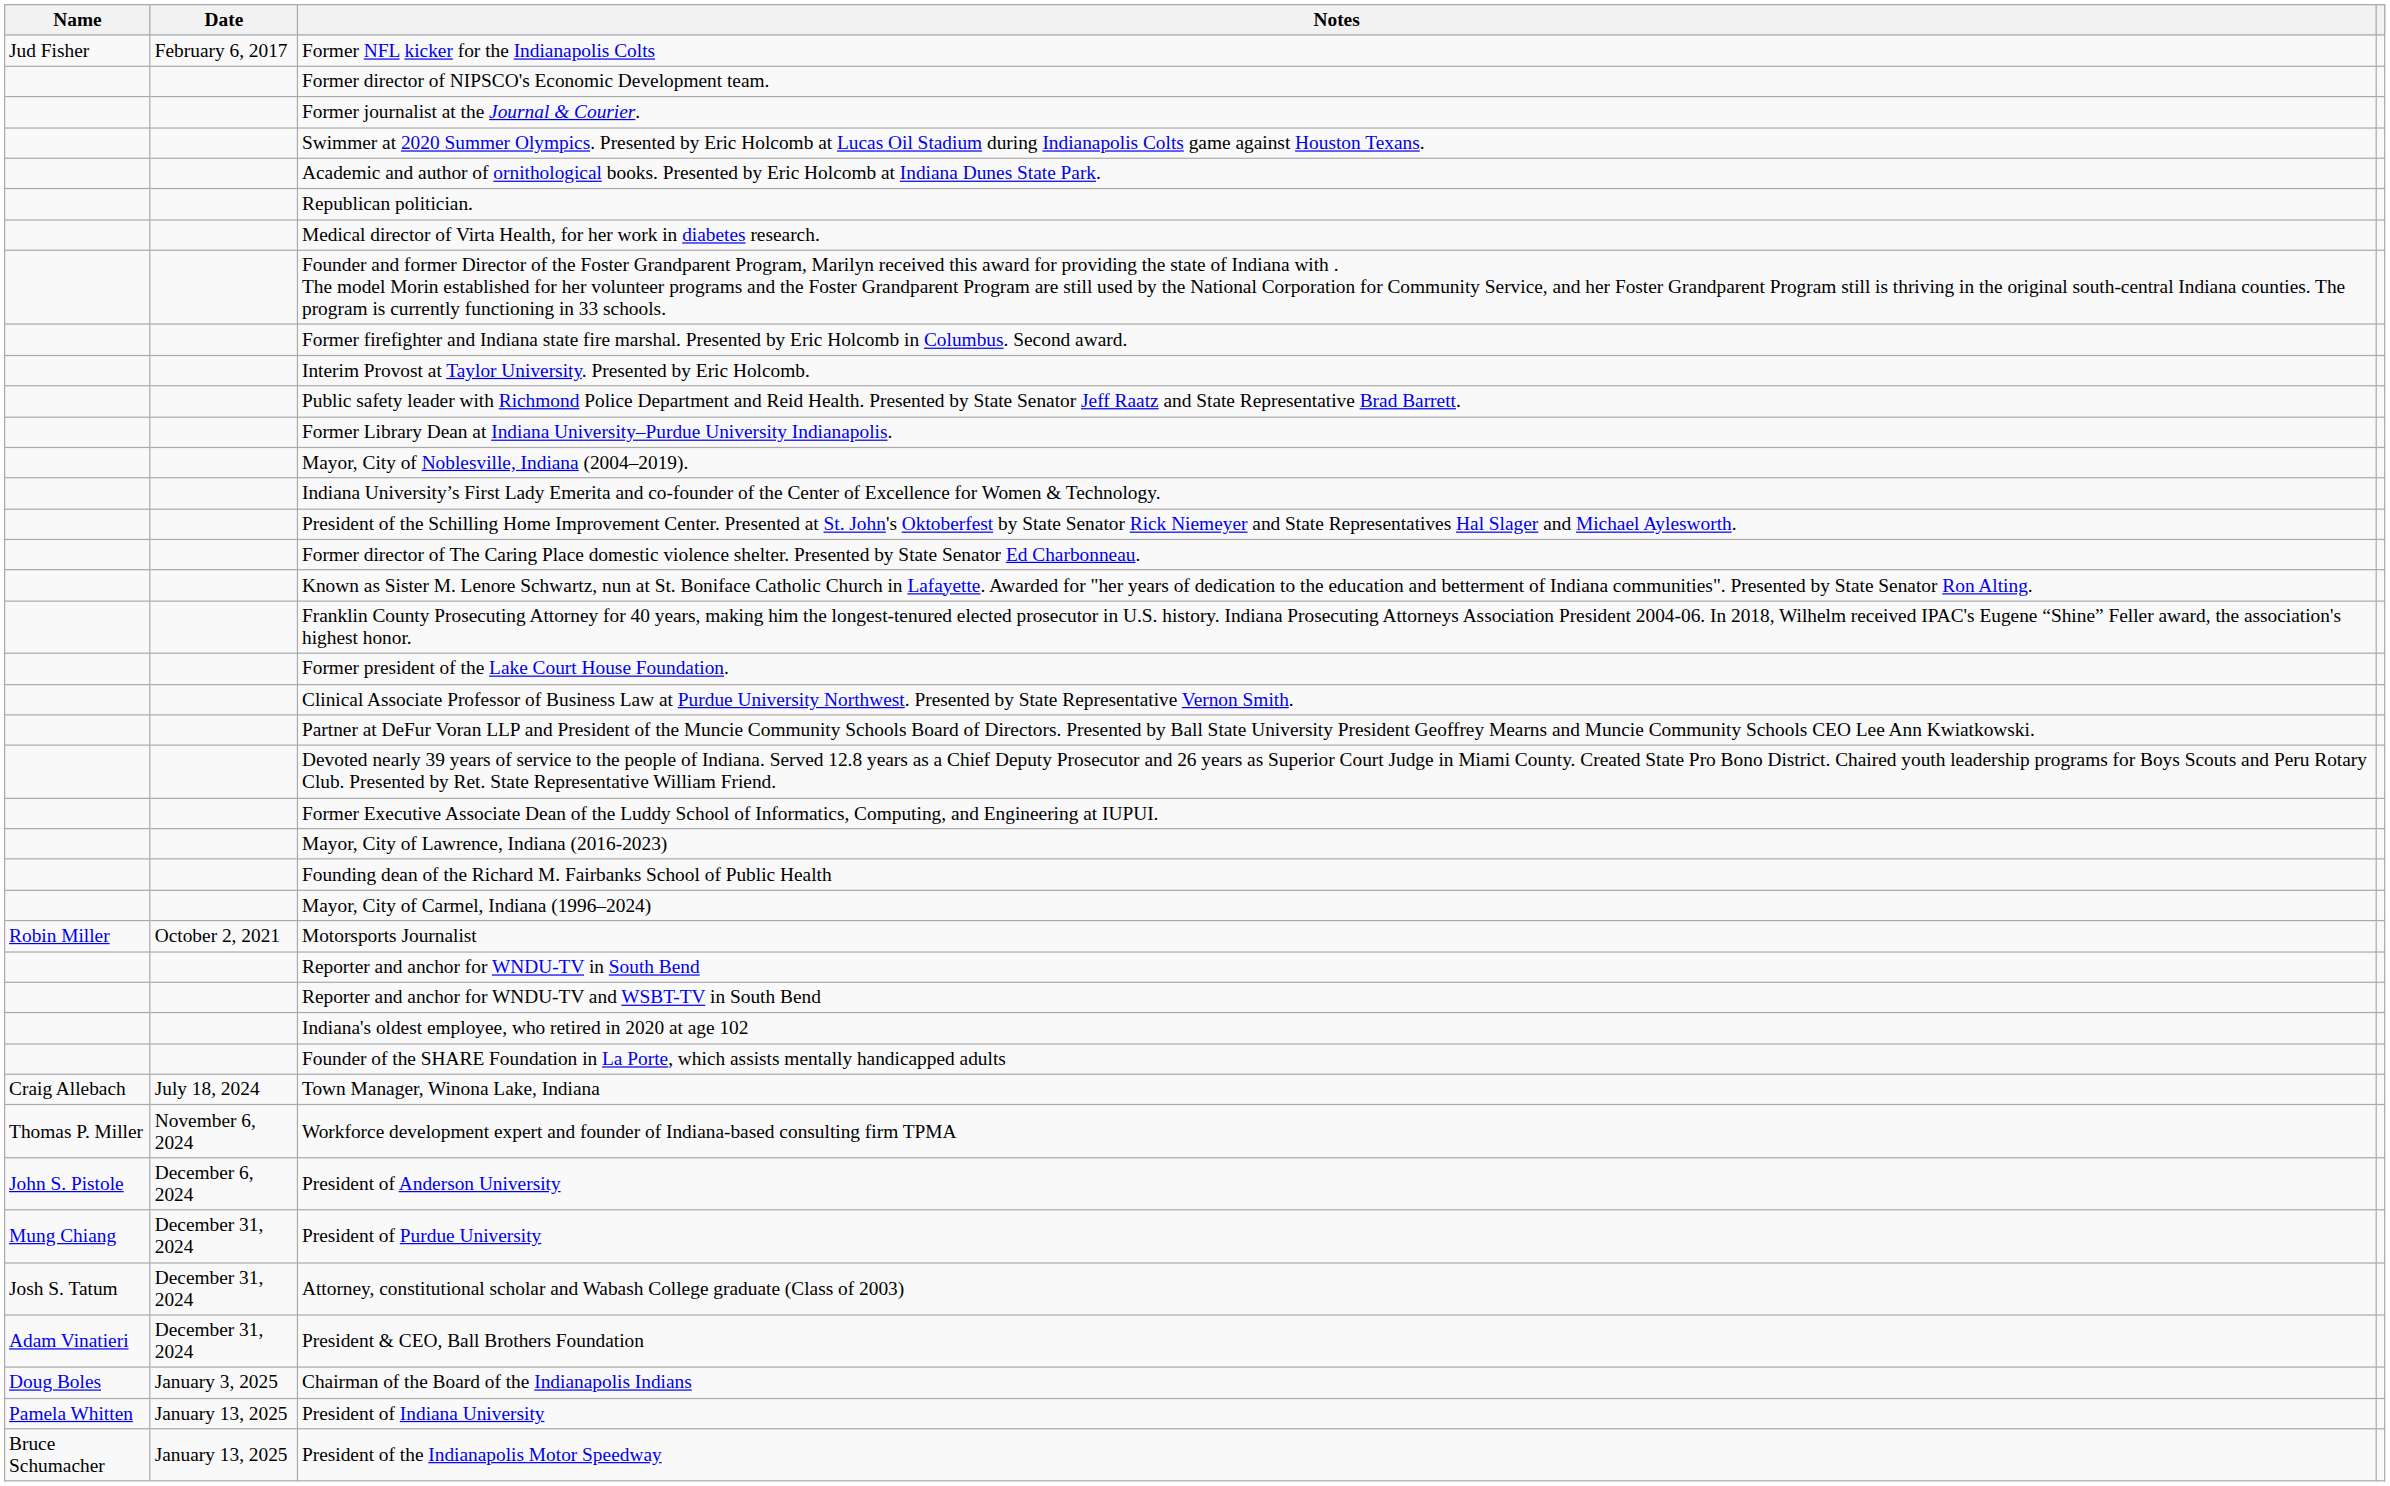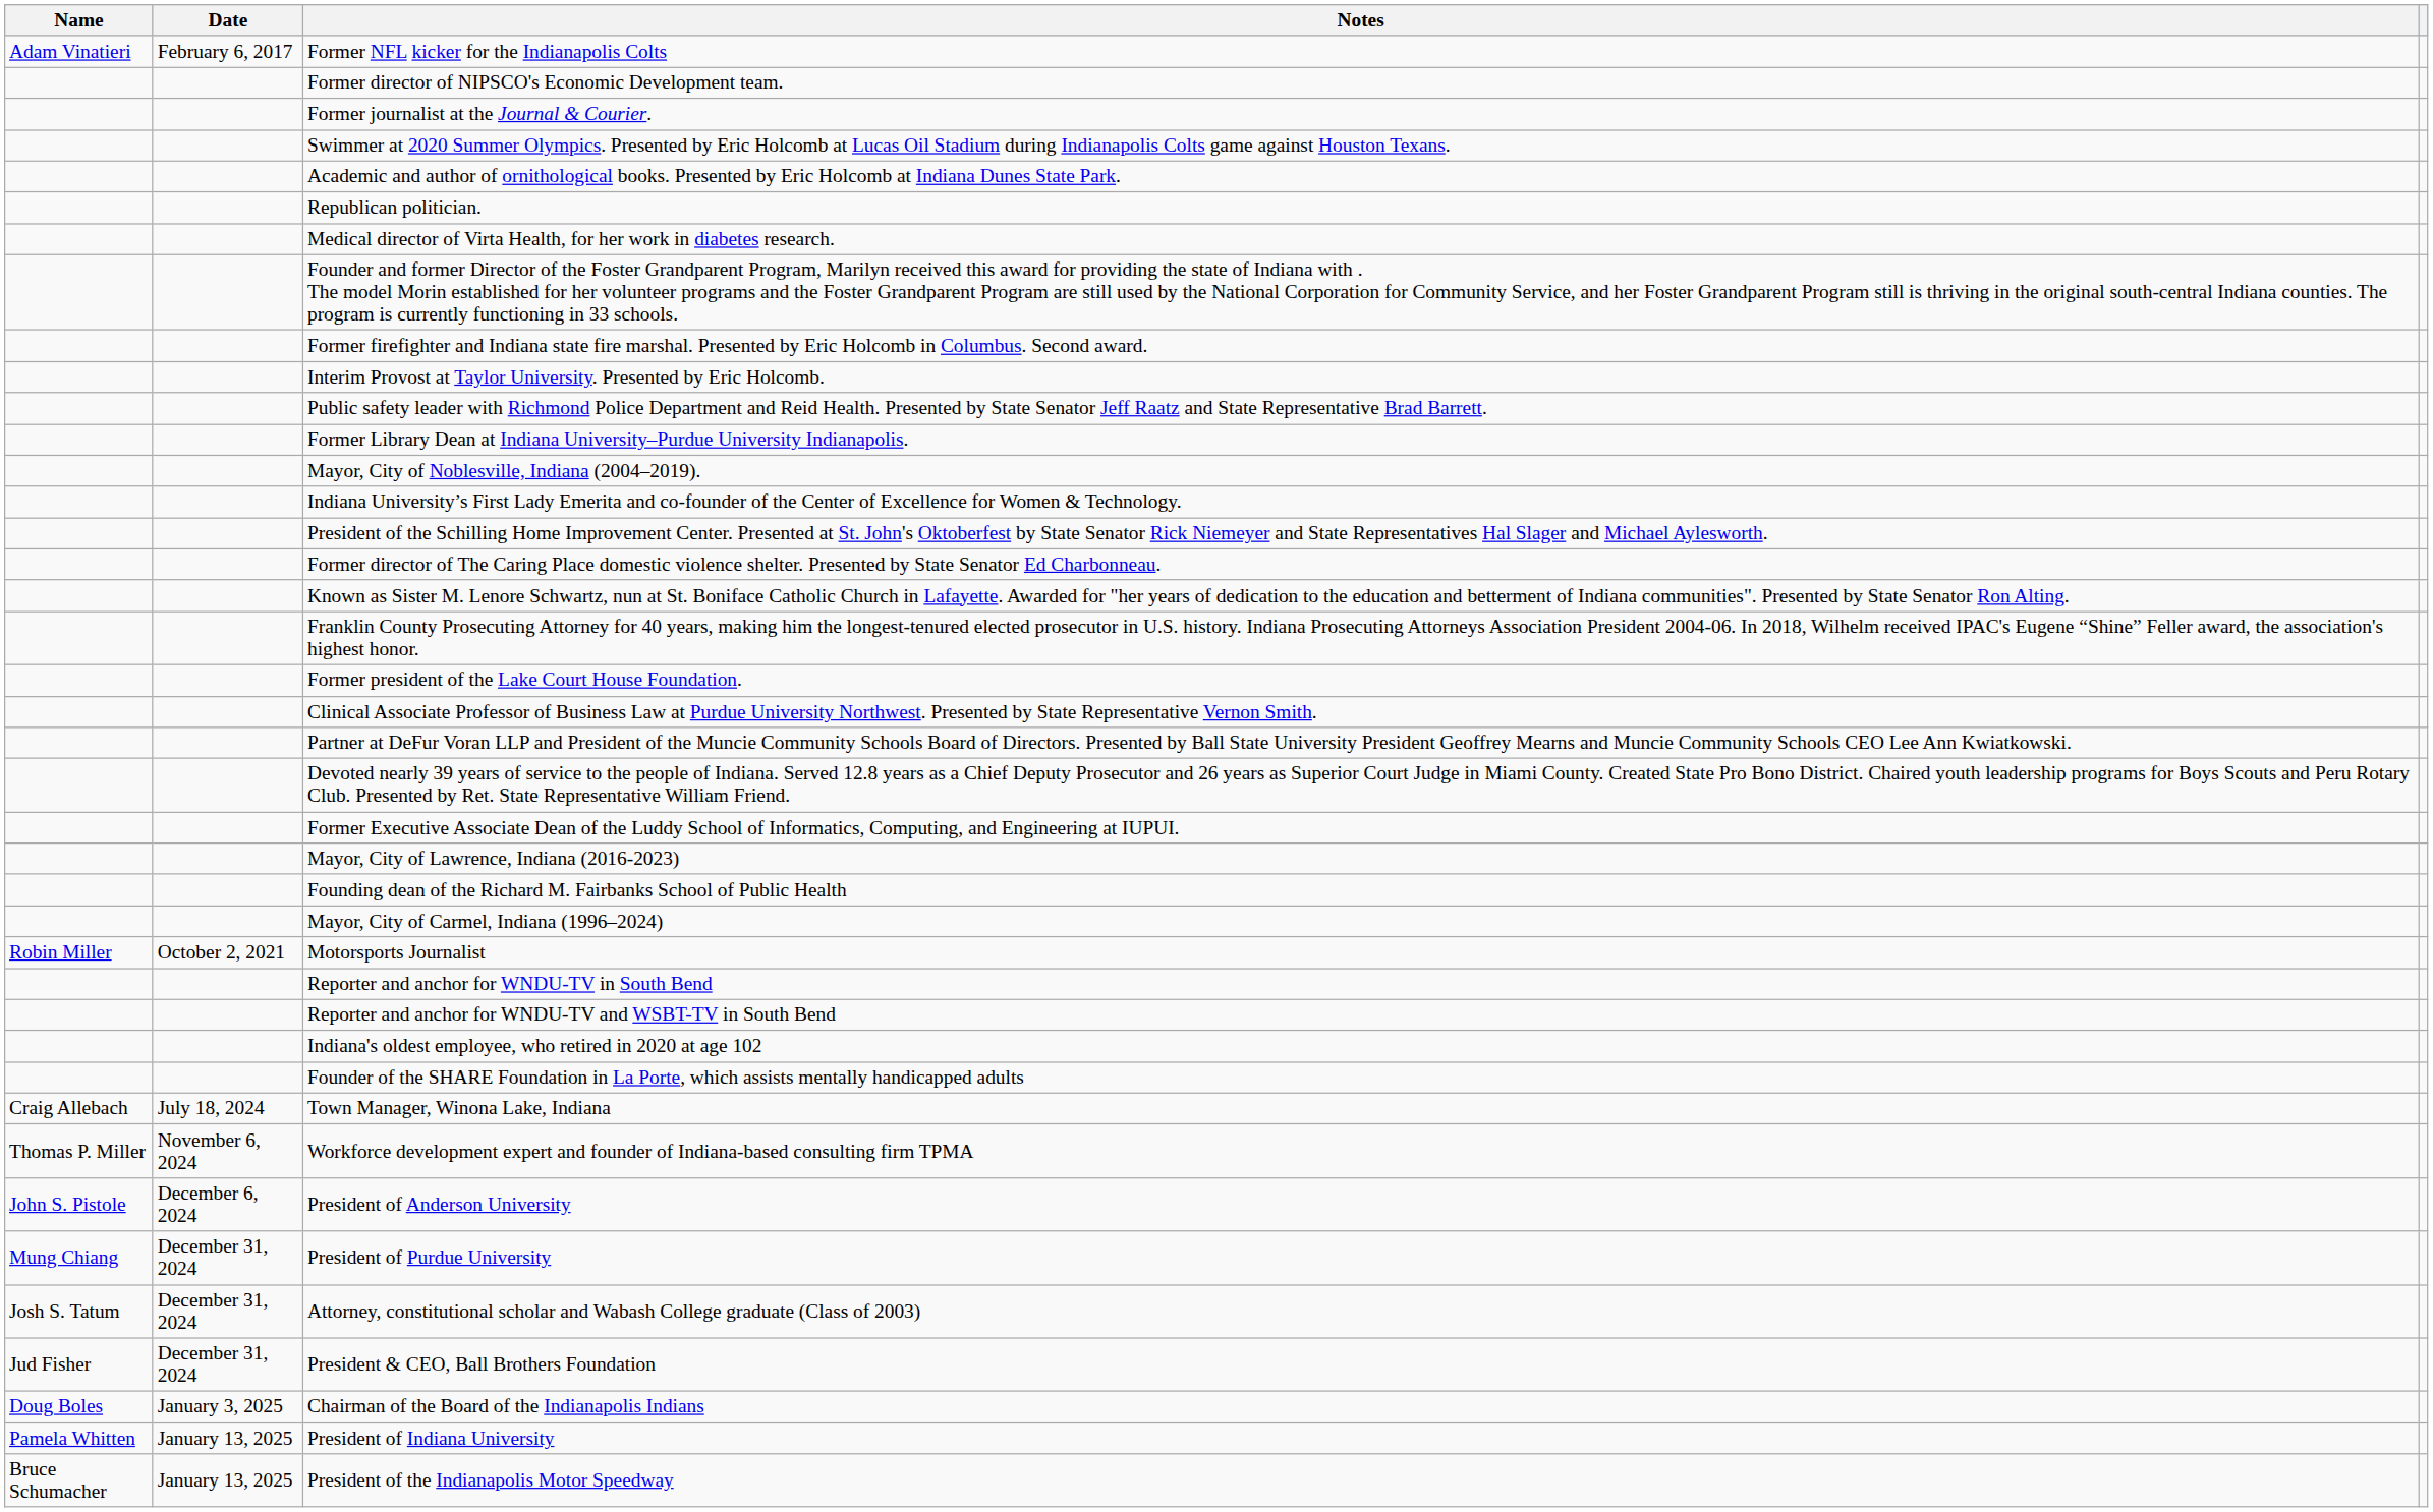Former NFL kicker for the Indianapolis Colts | Name: Jud Fisher -> Adam Vinatieri
President & CEO, Ball Brothers Foundation | Name: Adam Vinatieri -> Jud Fisher
